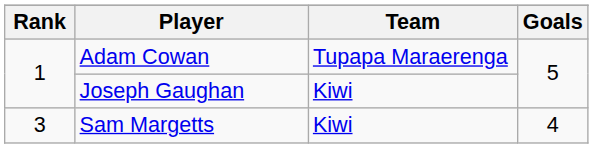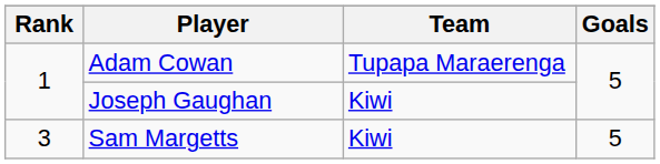Sam Margetts | Goals: 4 -> 5
